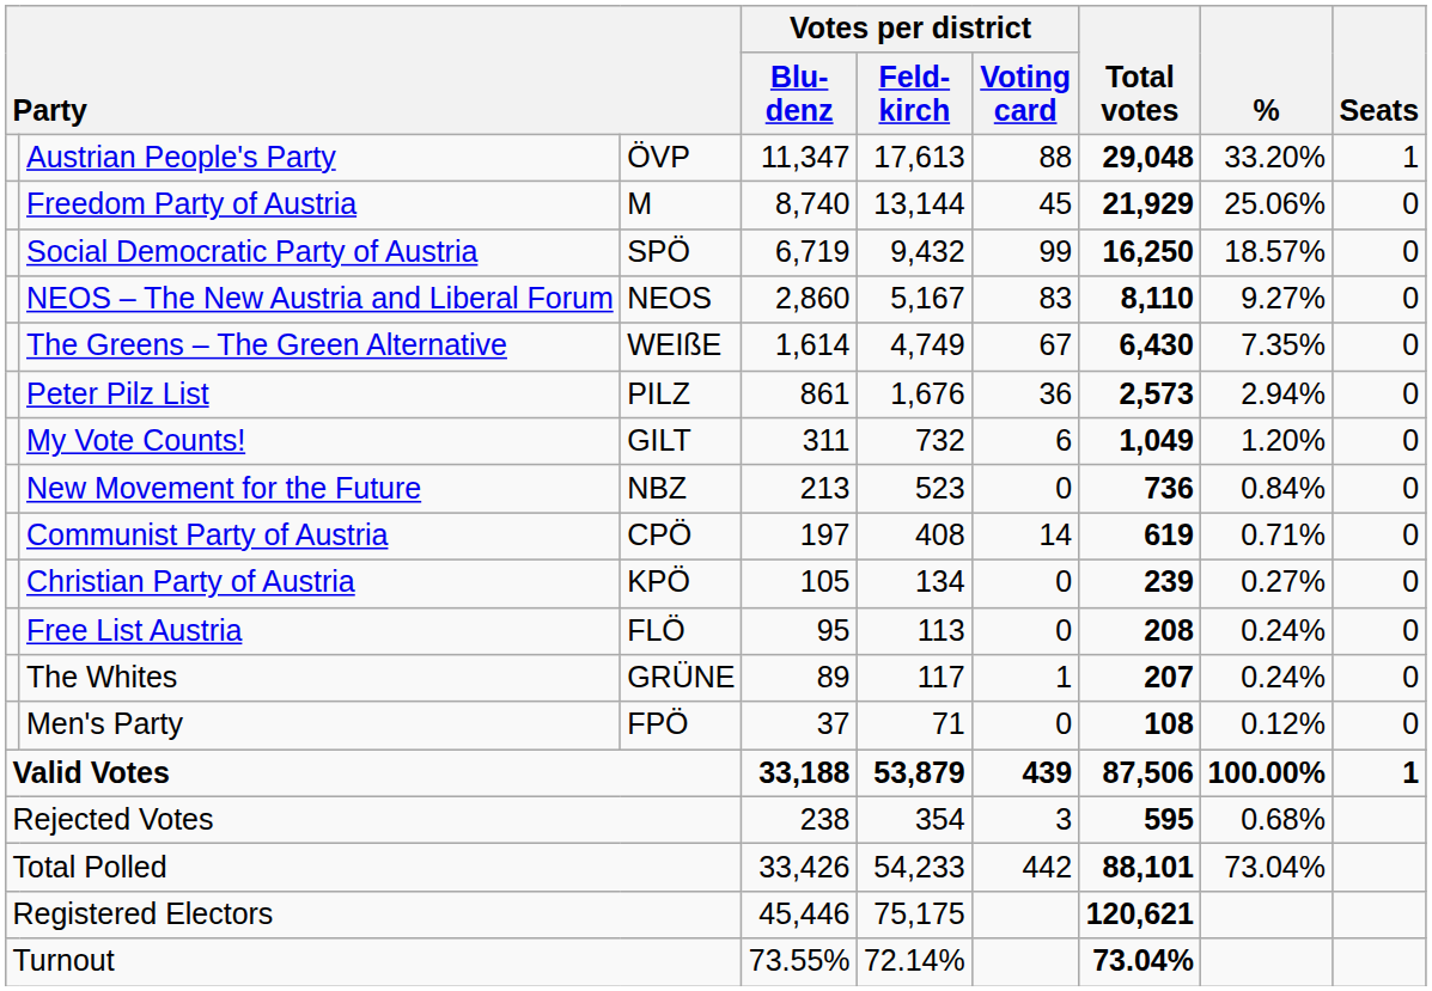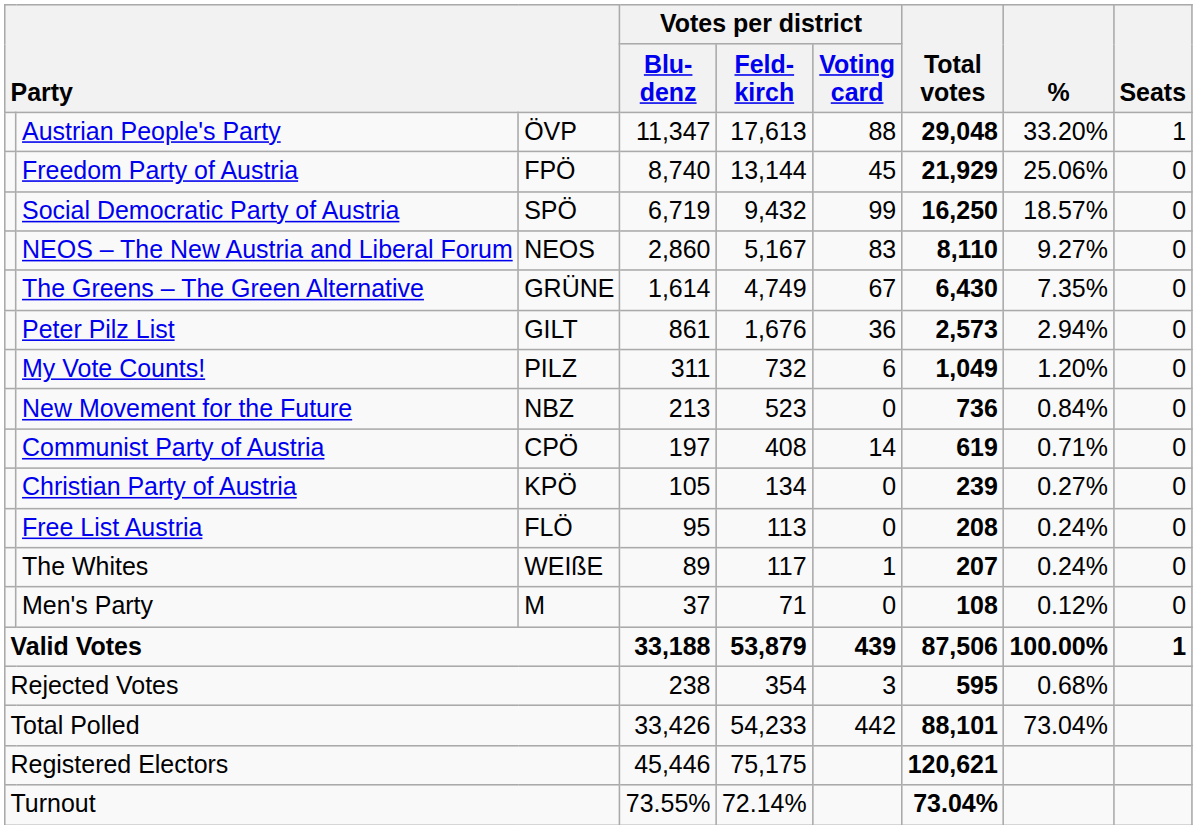Freedom Party of Austria | column 3: M -> FPÖ
The Greens – The Green Alternative | column 3: WEIßE -> GRÜNE
Peter Pilz List | column 3: PILZ -> GILT
My Vote Counts! | column 3: GILT -> PILZ
The Whites | column 3: GRÜNE -> WEIßE
Men's Party | column 3: FPÖ -> M
